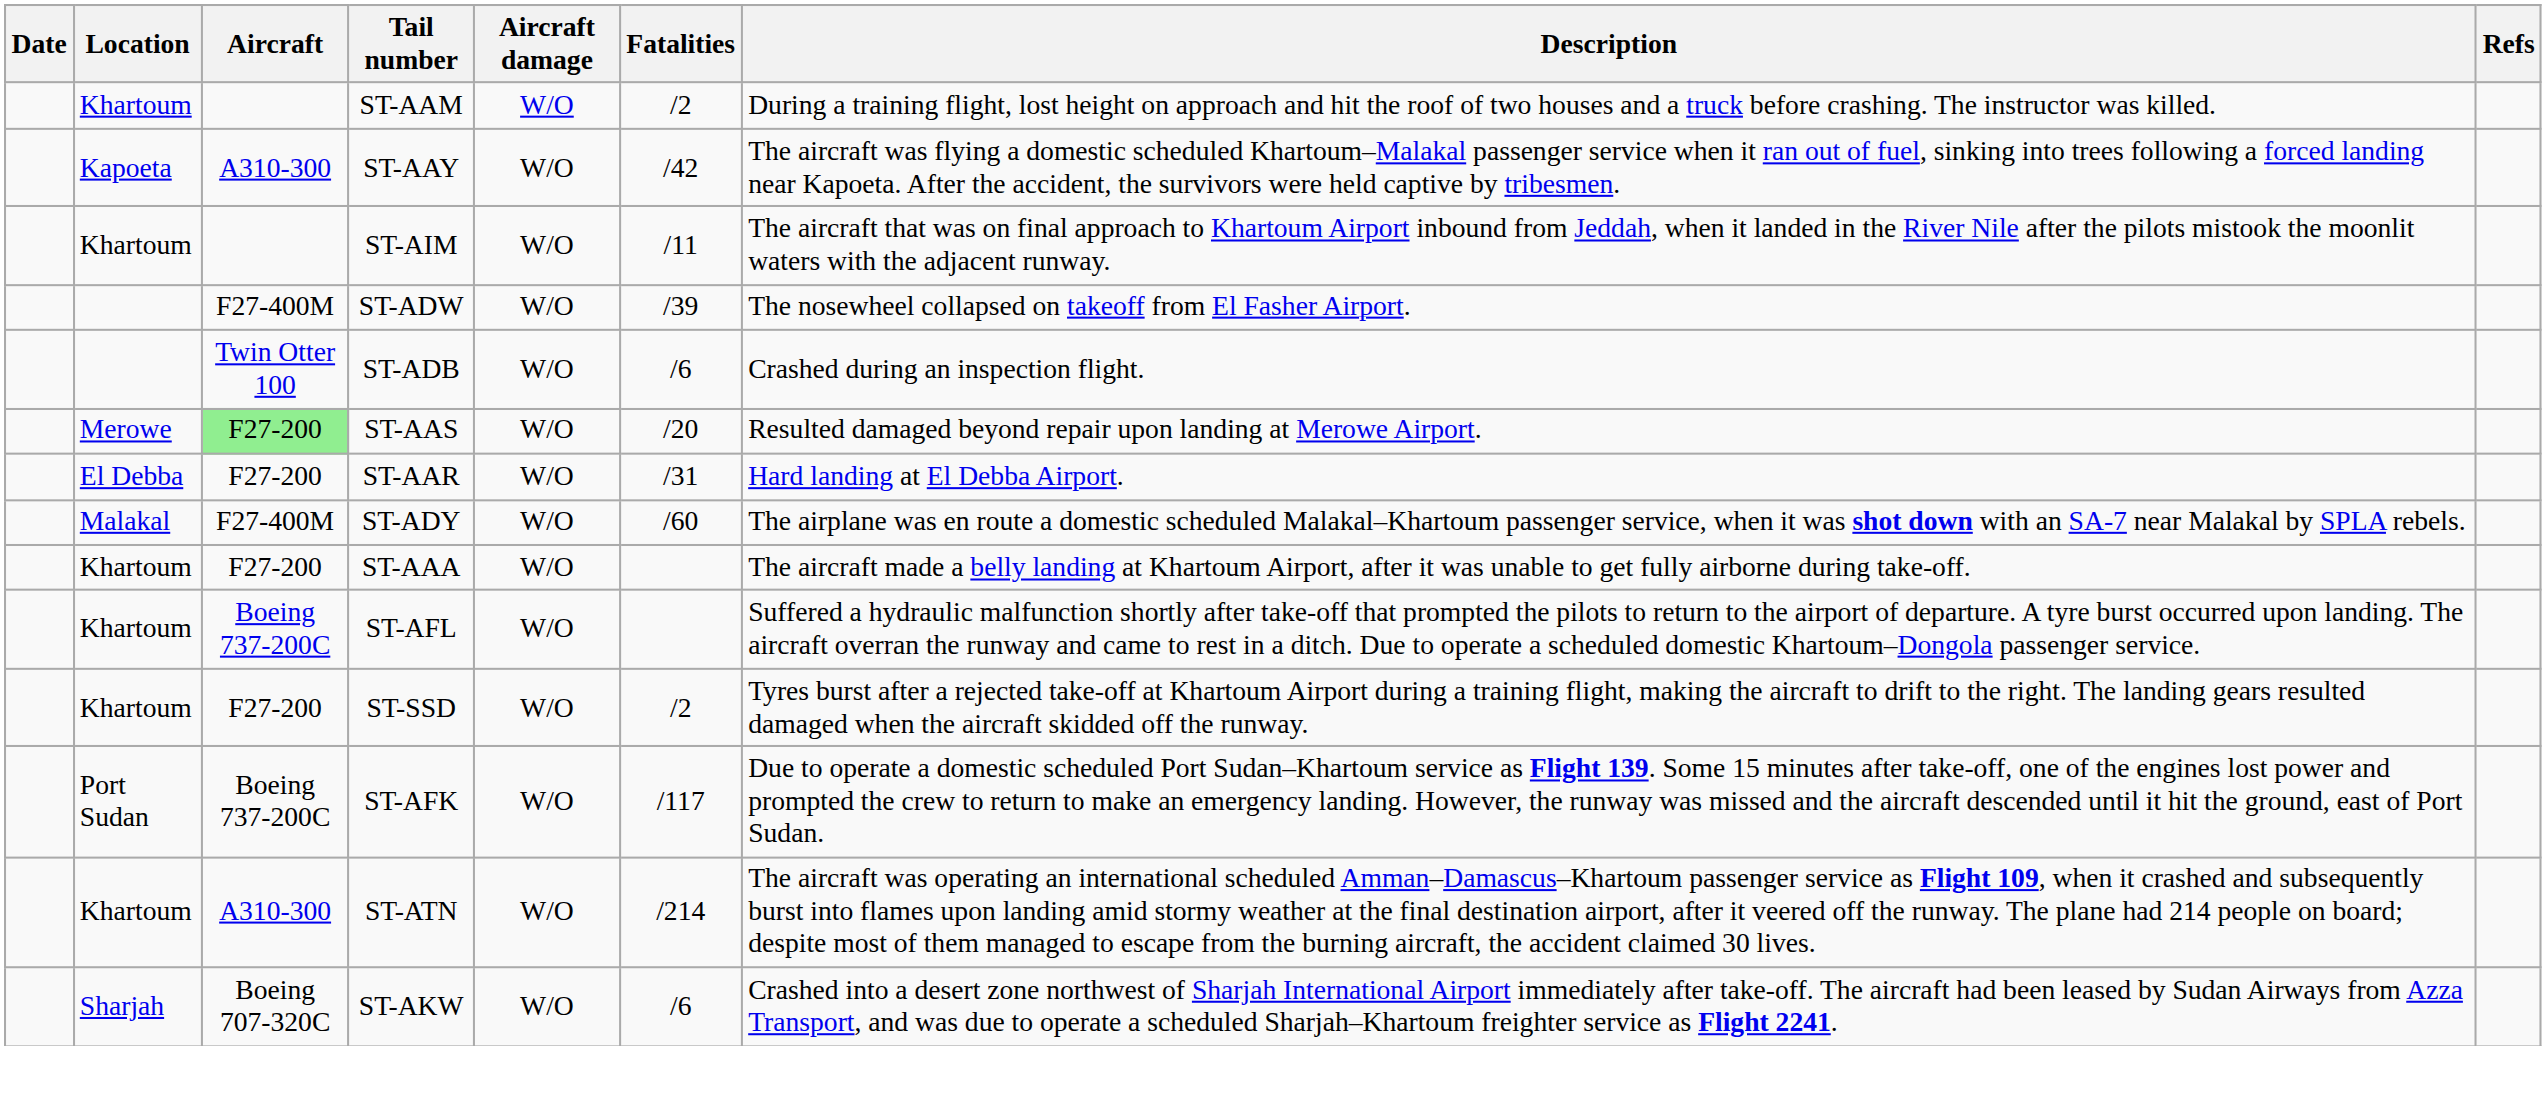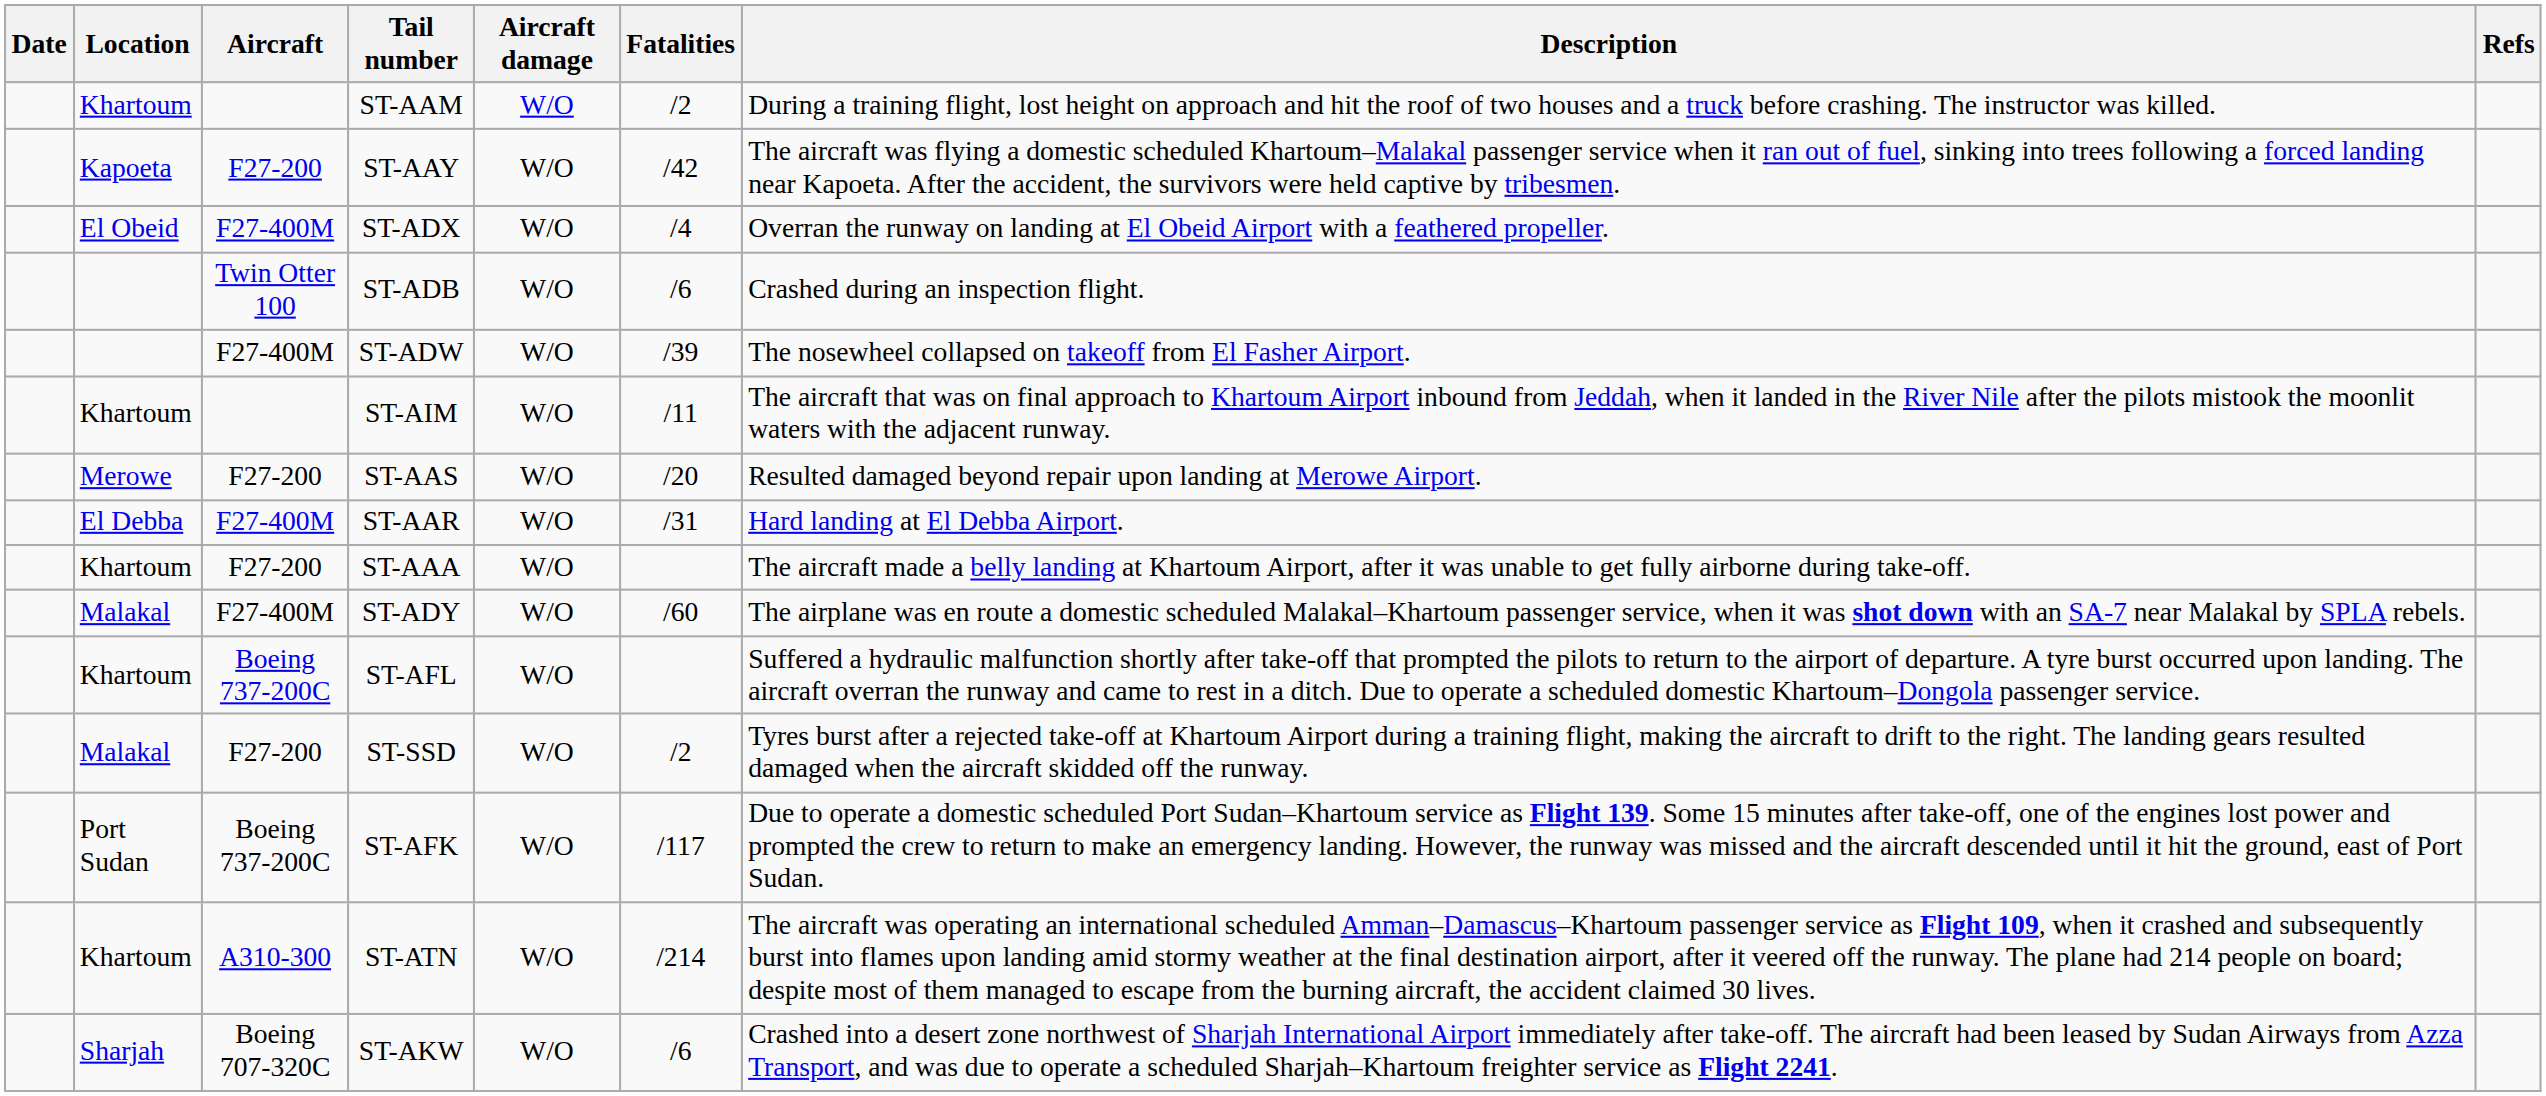ST-AAY | Aircraft: A310-300 -> F27-200
+ row: El Obeid | F27-400M | ST-ADX | W/O | /4 | Overran the runway on landing at El Obeid Airport with a feathered propeller.
rows swapped: ST-ADB <-> ST-AIM
ST-AAS | Aircraft: lightgreen background -> no background
ST-AAR | Aircraft: F27-200 -> F27-400M
rows swapped: ST-ADY <-> ST-AAA
ST-SSD | Location: Khartoum -> Malakal
